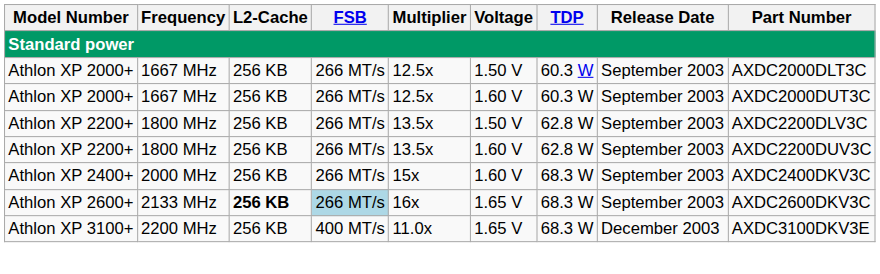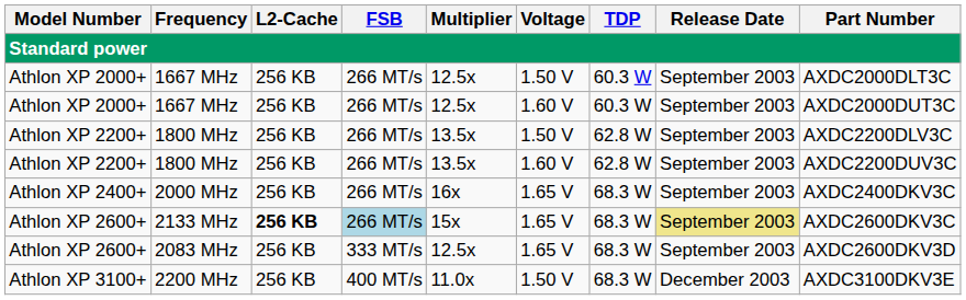2000 MHz | Multiplier: 15x -> 16x
2000 MHz | Voltage: 1.60 V -> 1.65 V
2133 MHz | Multiplier: 16x -> 15x
2133 MHz | Release Date: no background -> khaki background
+ row: Athlon XP 2600+ | 2083 MHz | 256 KB | 333 MT/s | 12.5x | 1.65 V | 68.3 W | September 2003 | AXDC2600DKV3D
2200 MHz | Voltage: 1.65 V -> 1.50 V
